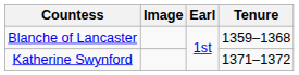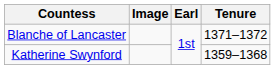Blanche of Lancaster | Tenure: 1359–1368 -> 1371–1372
Katherine Swynford | Tenure: 1371–1372 -> 1359–1368
